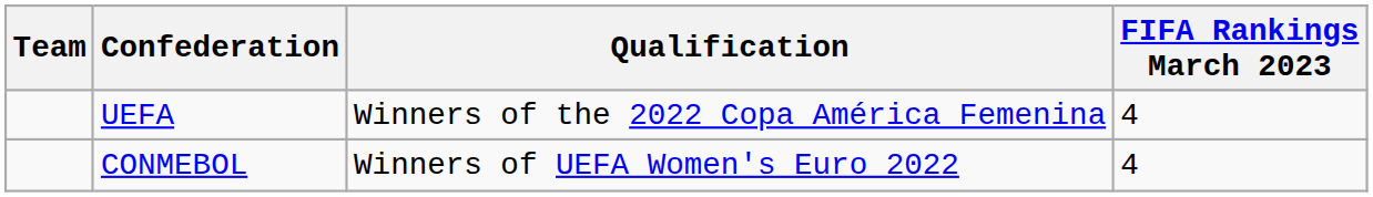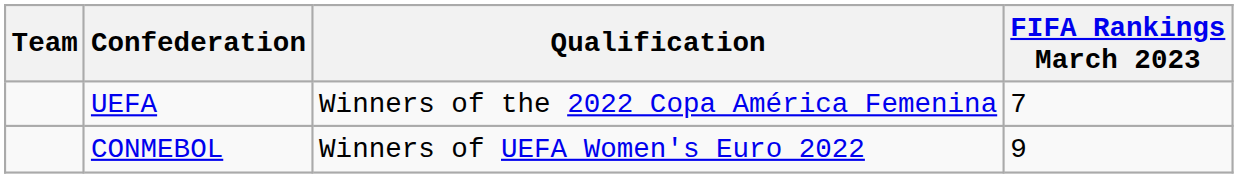UEFA | FIFA Rankings March 2023: 4 -> 7
CONMEBOL | FIFA Rankings March 2023: 4 -> 9
